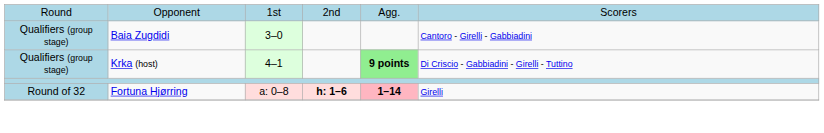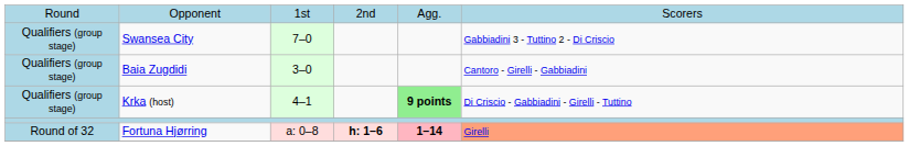+ row: Qualifiers (group stage) | Swansea City | 7–0 | Gabbiadini 3 - Tuttino 2 - Di Criscio
Fortuna Hjørring | column 6: no background -> lightsalmon background
